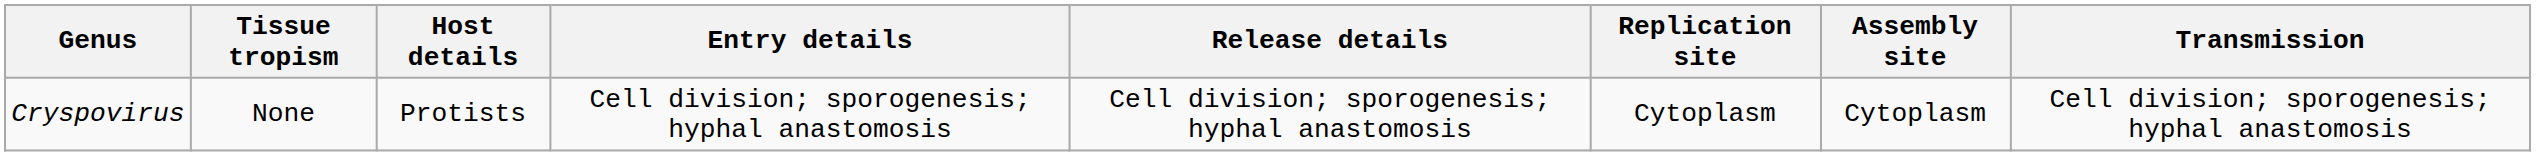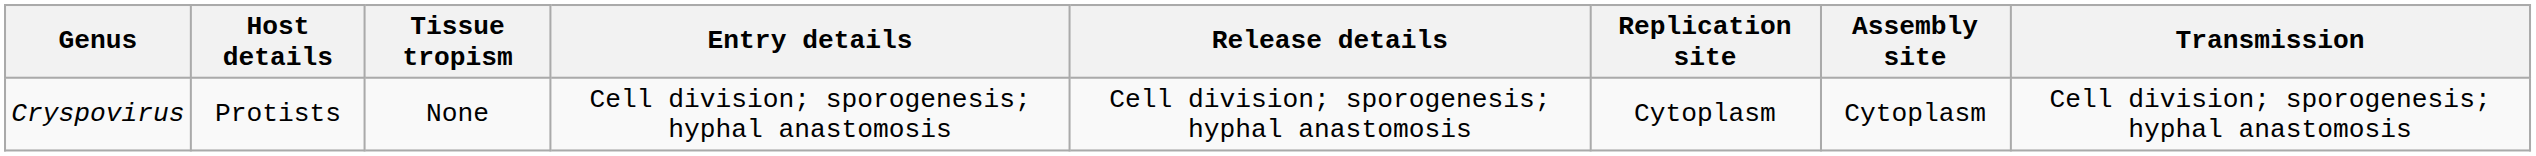columns swapped: Host details <-> Tissue tropism
